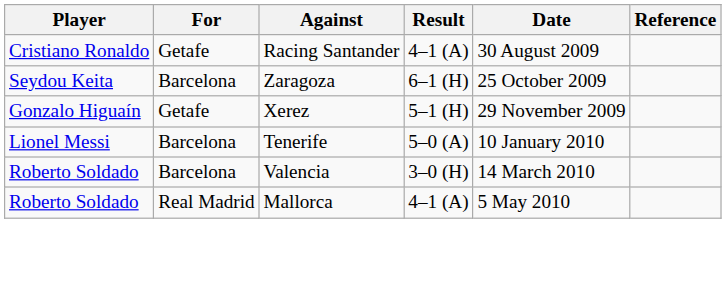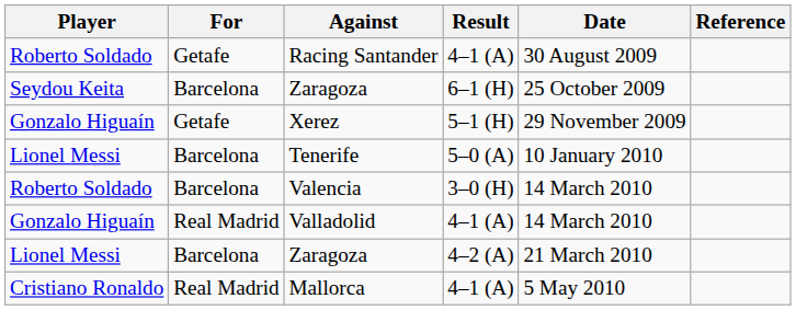Racing Santander | Player: Cristiano Ronaldo -> Roberto Soldado
+ row: Gonzalo Higuaín | Real Madrid | Valladolid | 4–1 (A) | 14 March 2010
+ row: Lionel Messi | Barcelona | Zaragoza | 4–2 (A) | 21 March 2010
Mallorca | Player: Roberto Soldado -> Cristiano Ronaldo
